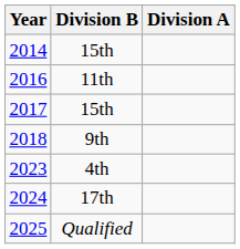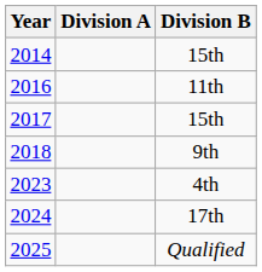columns swapped: Division A <-> Division B
